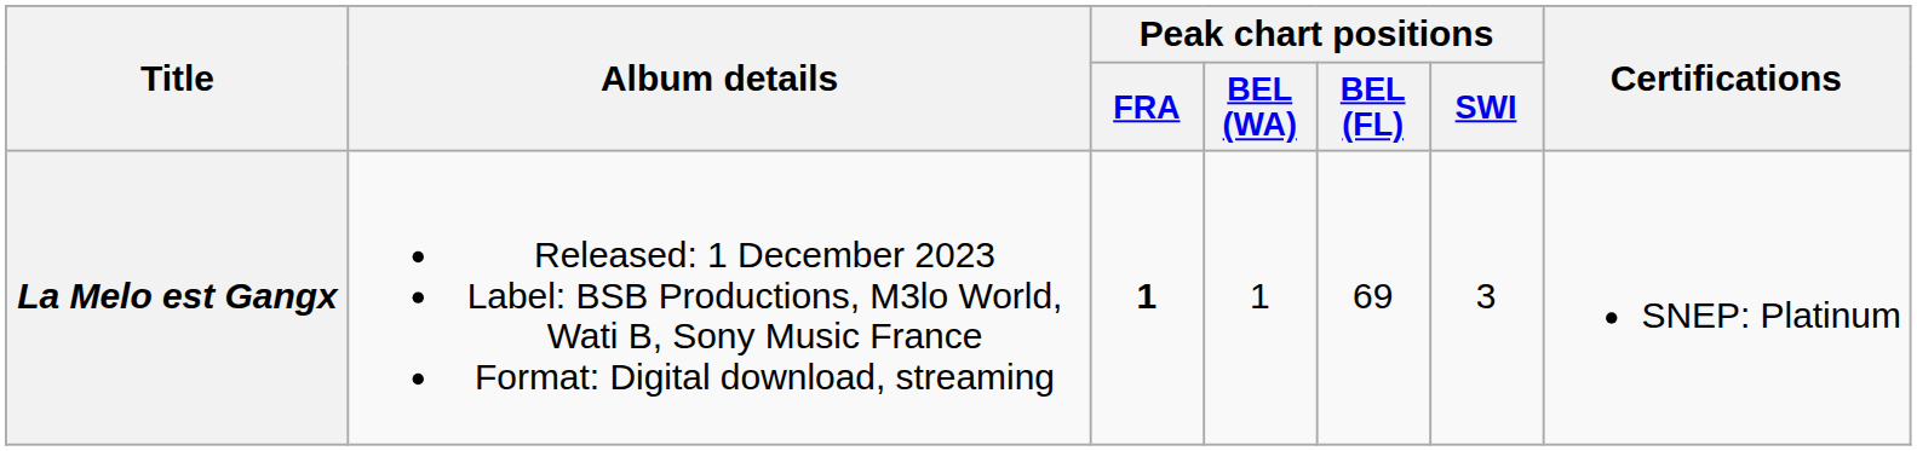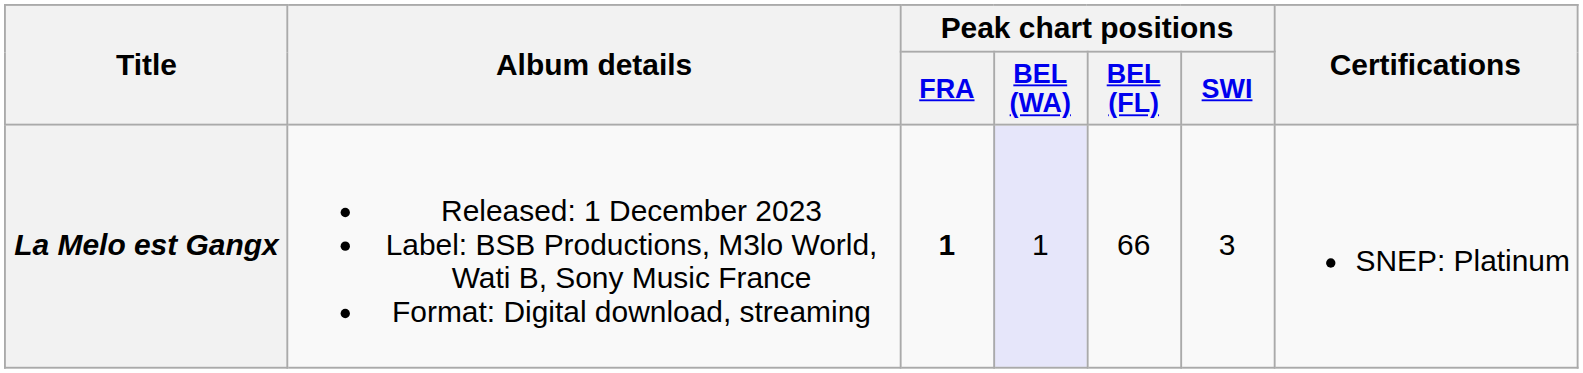La Melo est Gangx | Peak chart positions / BEL (WA): no background -> lavender background
La Melo est Gangx | Peak chart positions / BEL (FL): 69 -> 66
